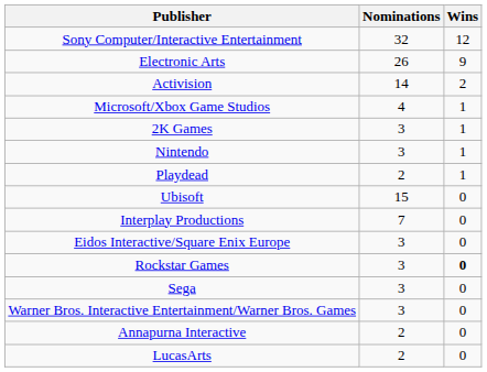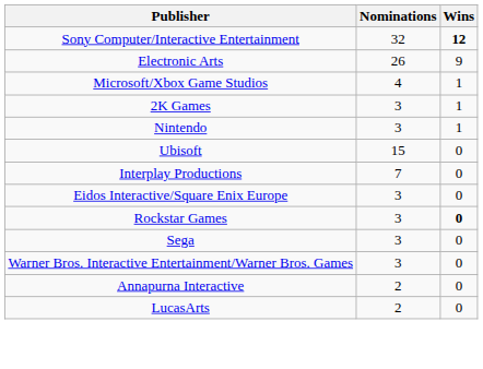Sony Computer/Interactive Entertainment | Wins: normal -> bold
- row: Activision | 14 | 2
- row: Playdead | 2 | 1
